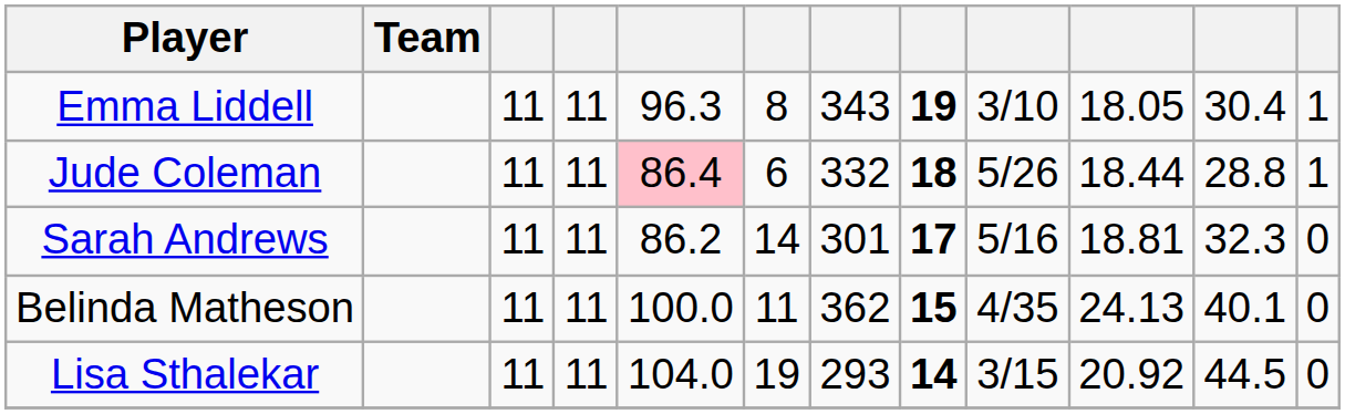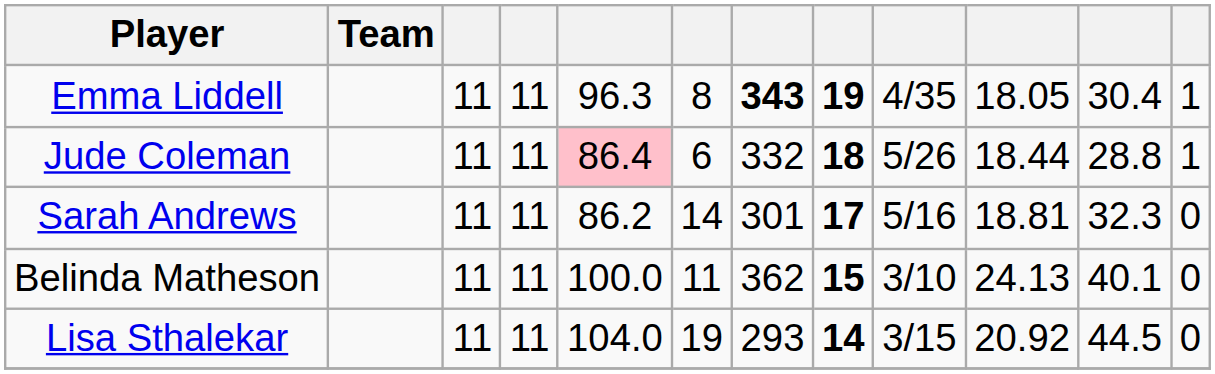Emma Liddell | column 7: normal -> bold
Emma Liddell | column 9: 3/10 -> 4/35
Belinda Matheson | column 9: 4/35 -> 3/10
